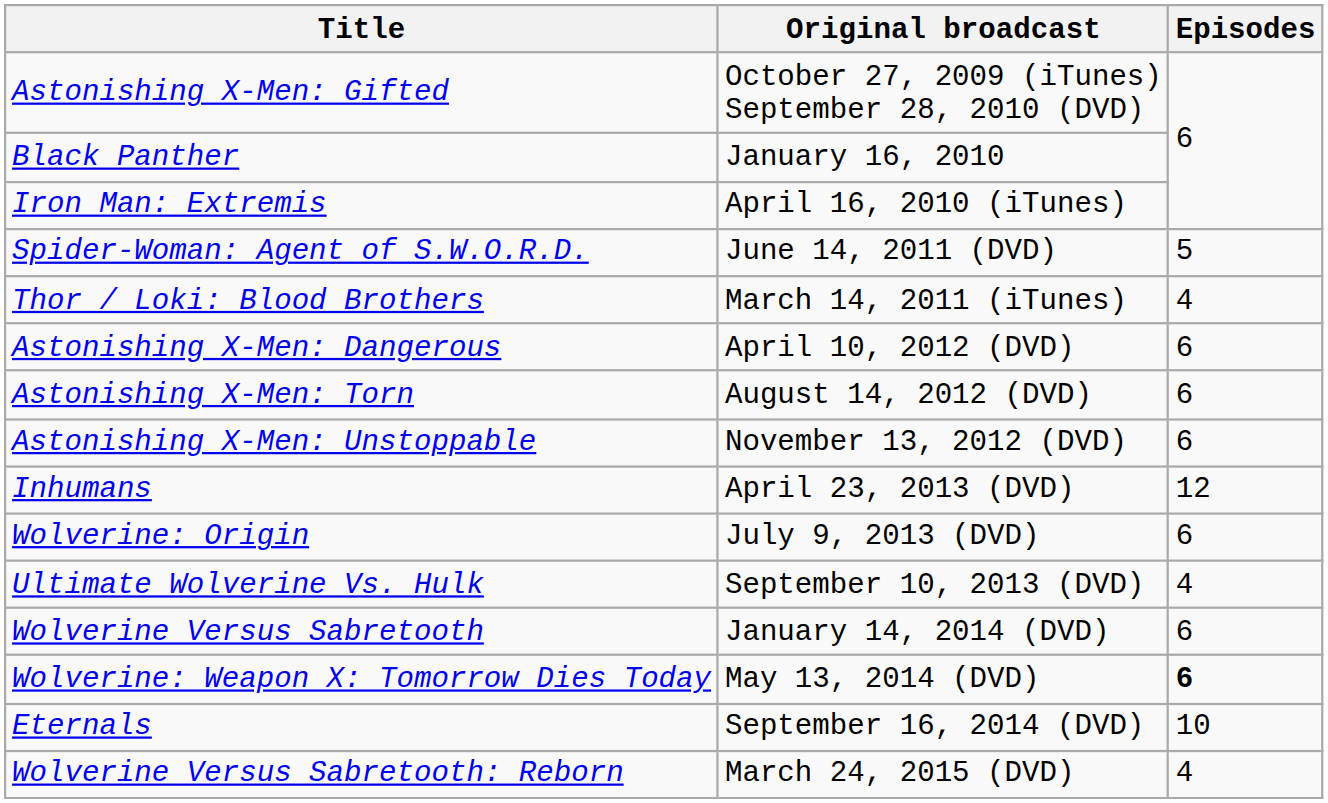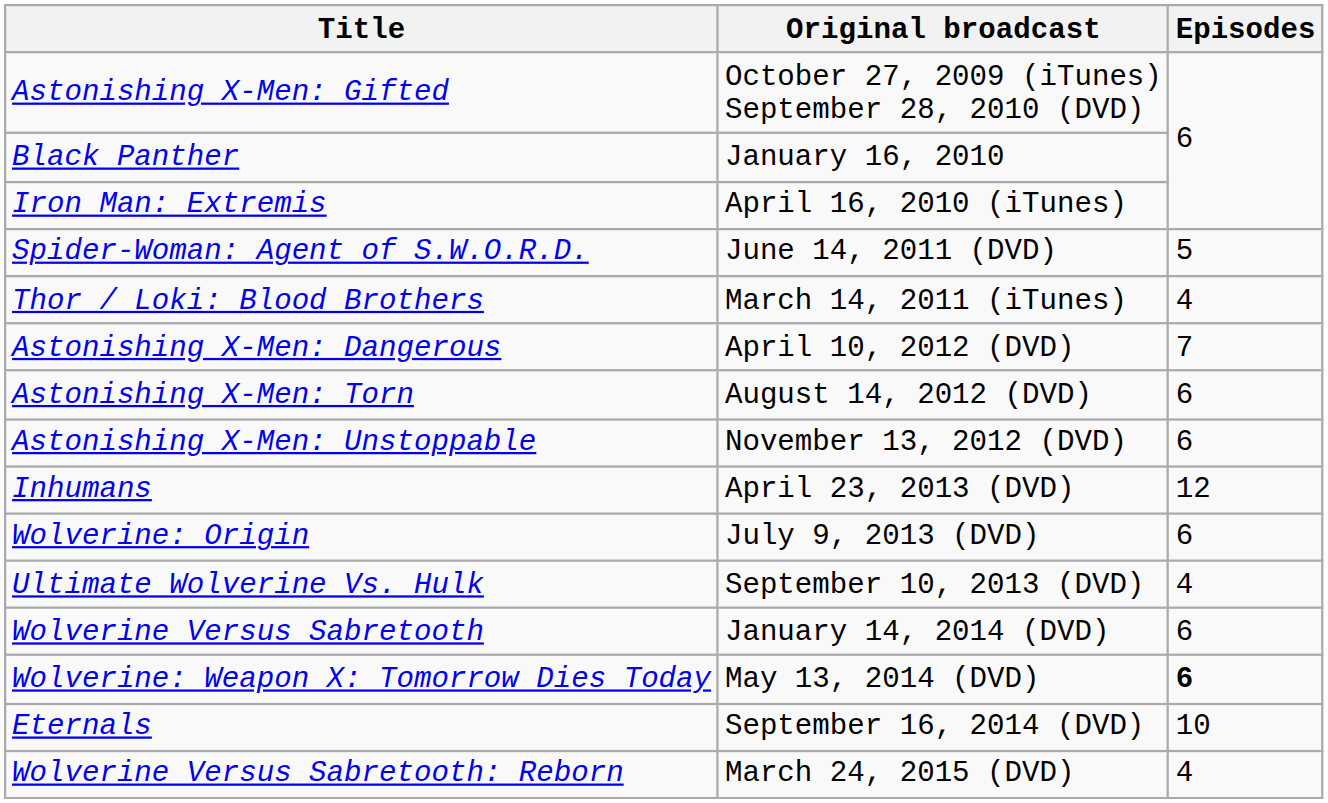Astonishing X-Men: Dangerous | Episodes: 6 -> 7
